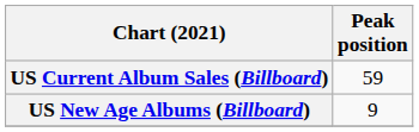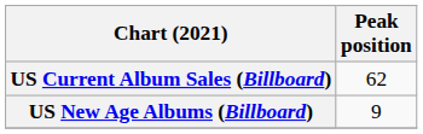US Current Album Sales (Billboard) | Peak position: 59 -> 62
